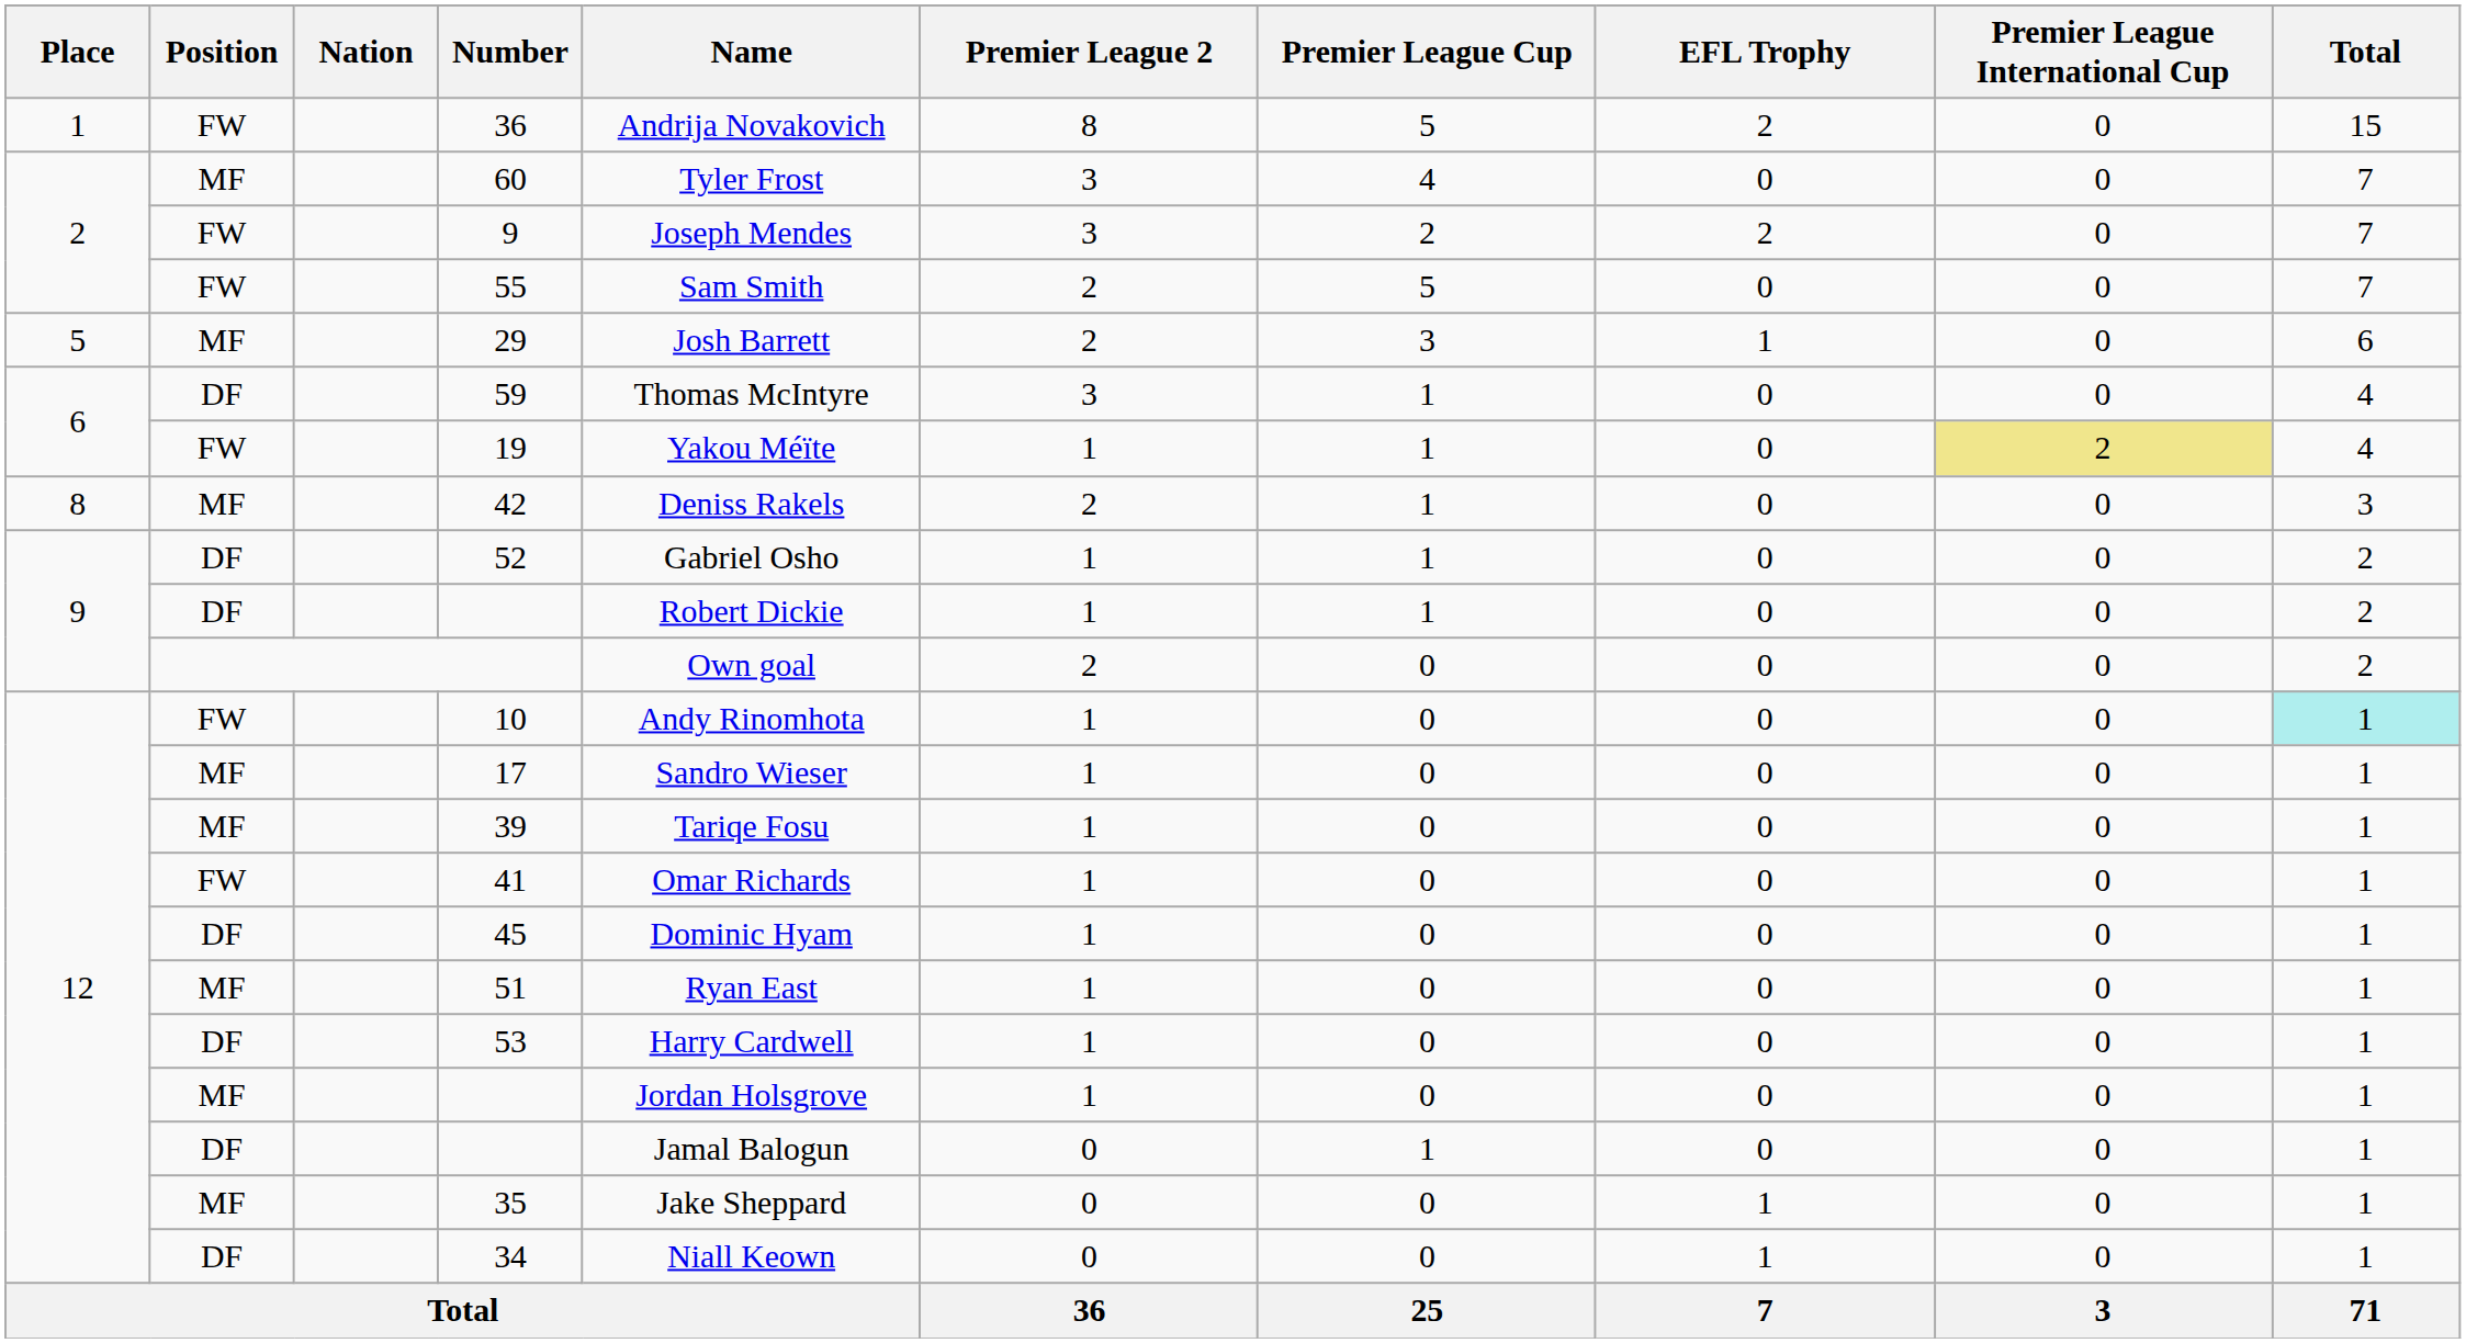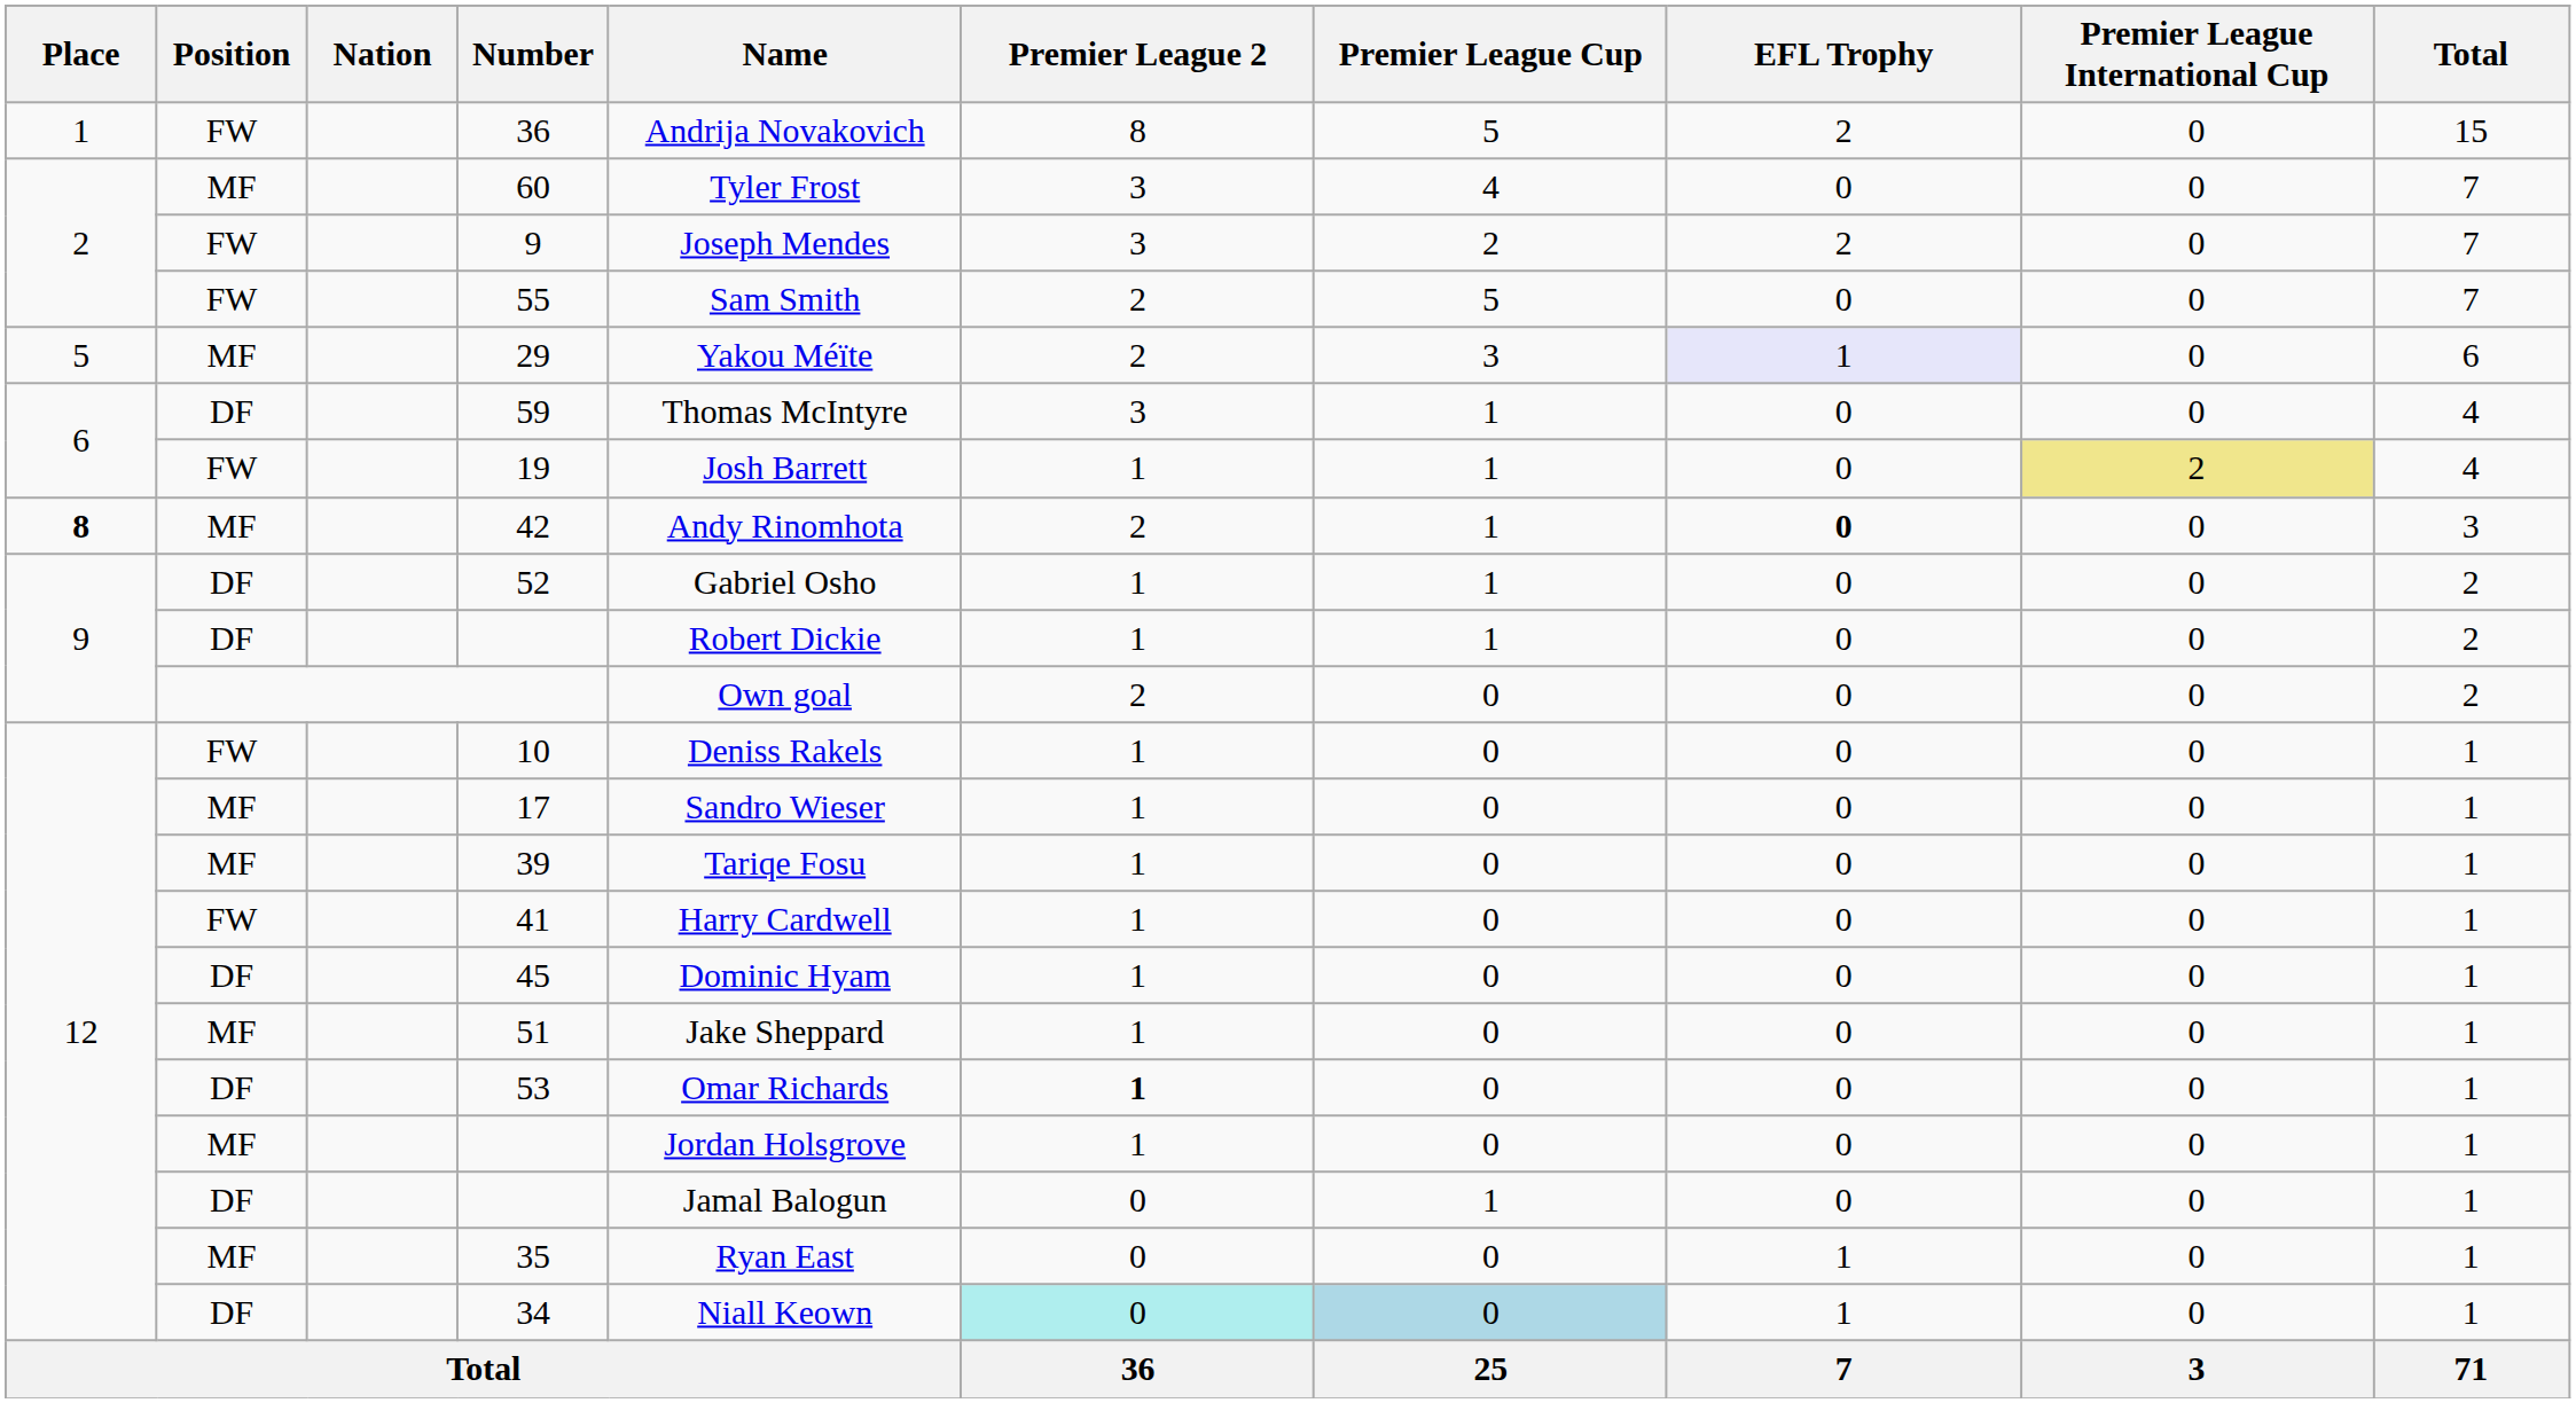29 | Name: Josh Barrett -> Yakou Méïte
29 | EFL Trophy: no background -> lavender background
19 | Name: Yakou Méïte -> Josh Barrett
42 | Place: normal -> bold
42 | Name: Deniss Rakels -> Andy Rinomhota
42 | EFL Trophy: normal -> bold
10 | Name: Andy Rinomhota -> Deniss Rakels
10 | Total: paleturquoise background -> no background
41 | Name: Omar Richards -> Harry Cardwell
51 | Name: Ryan East -> Jake Sheppard
53 | Name: Harry Cardwell -> Omar Richards
53 | Premier League 2: normal -> bold
35 | Name: Jake Sheppard -> Ryan East
34 | Premier League 2: no background -> paleturquoise background
34 | Premier League Cup: no background -> lightblue background
